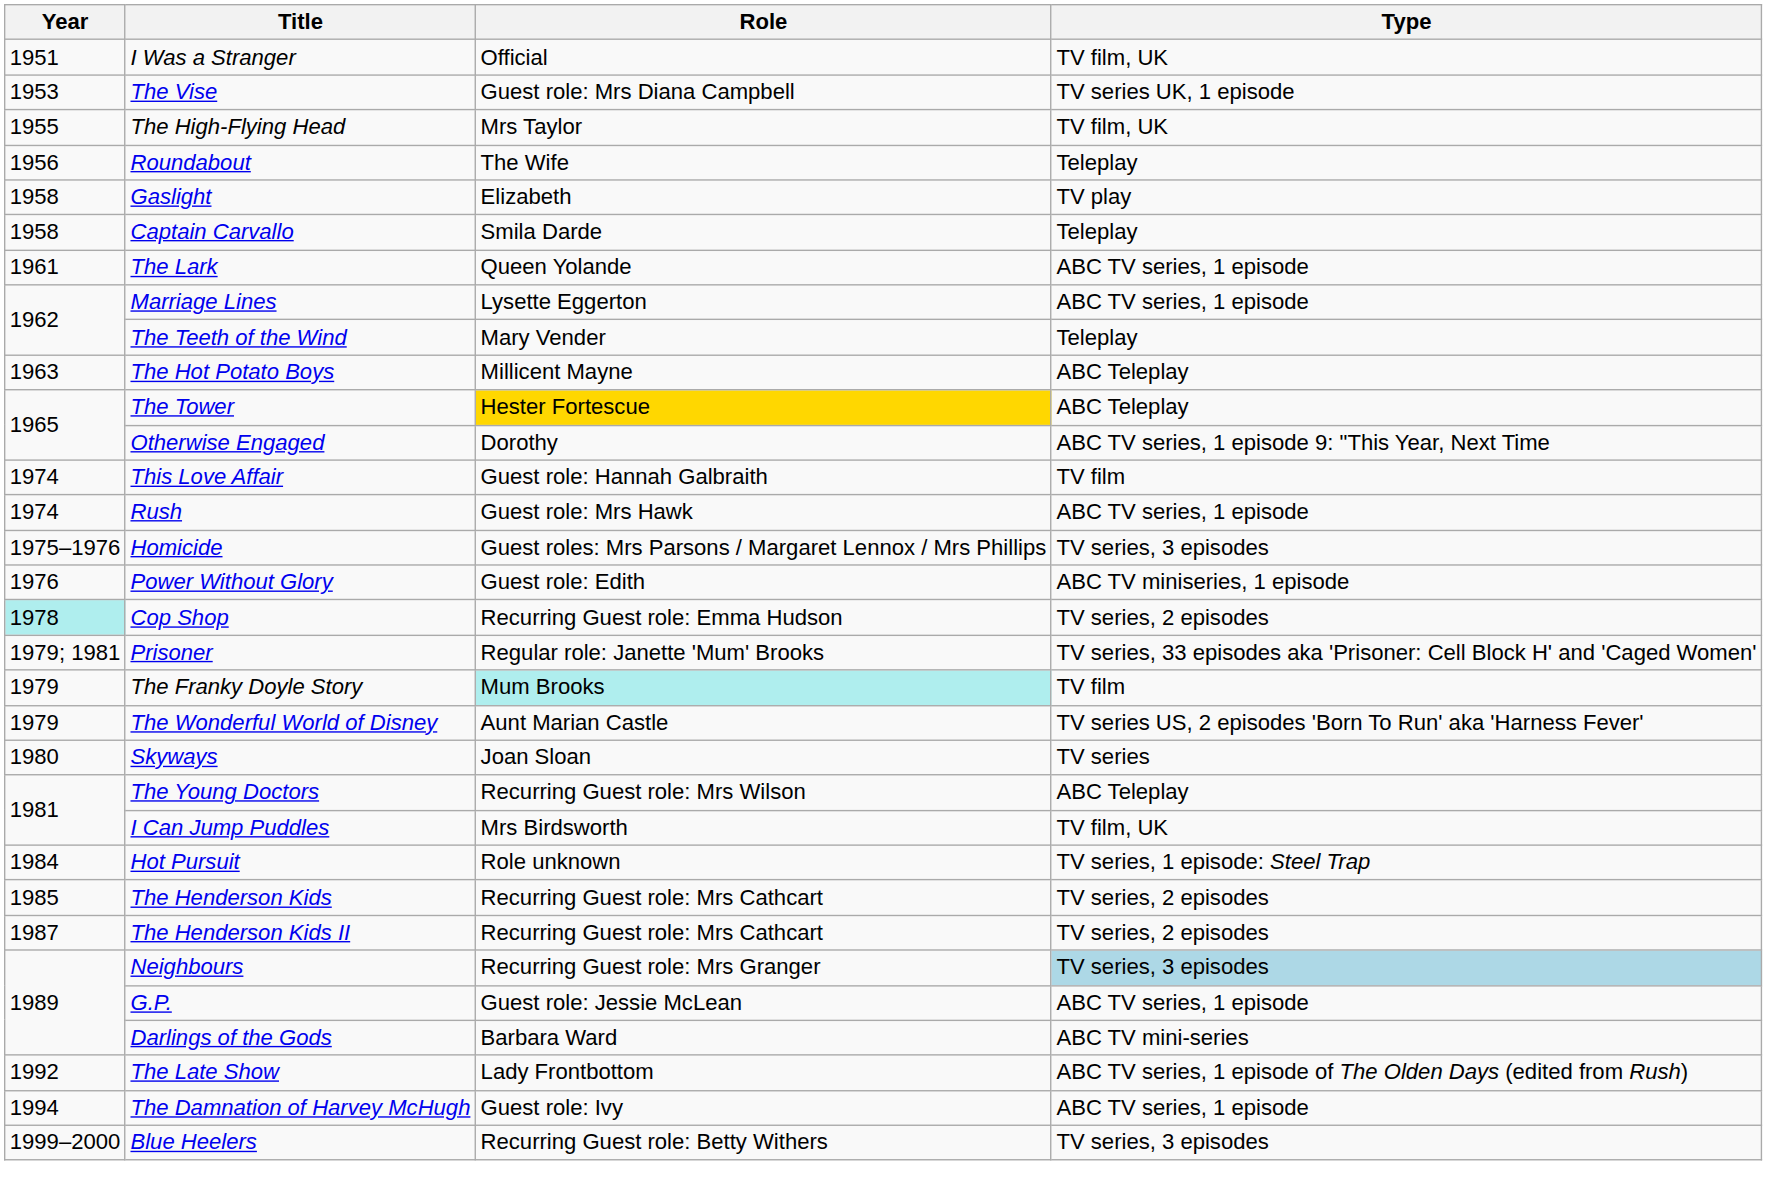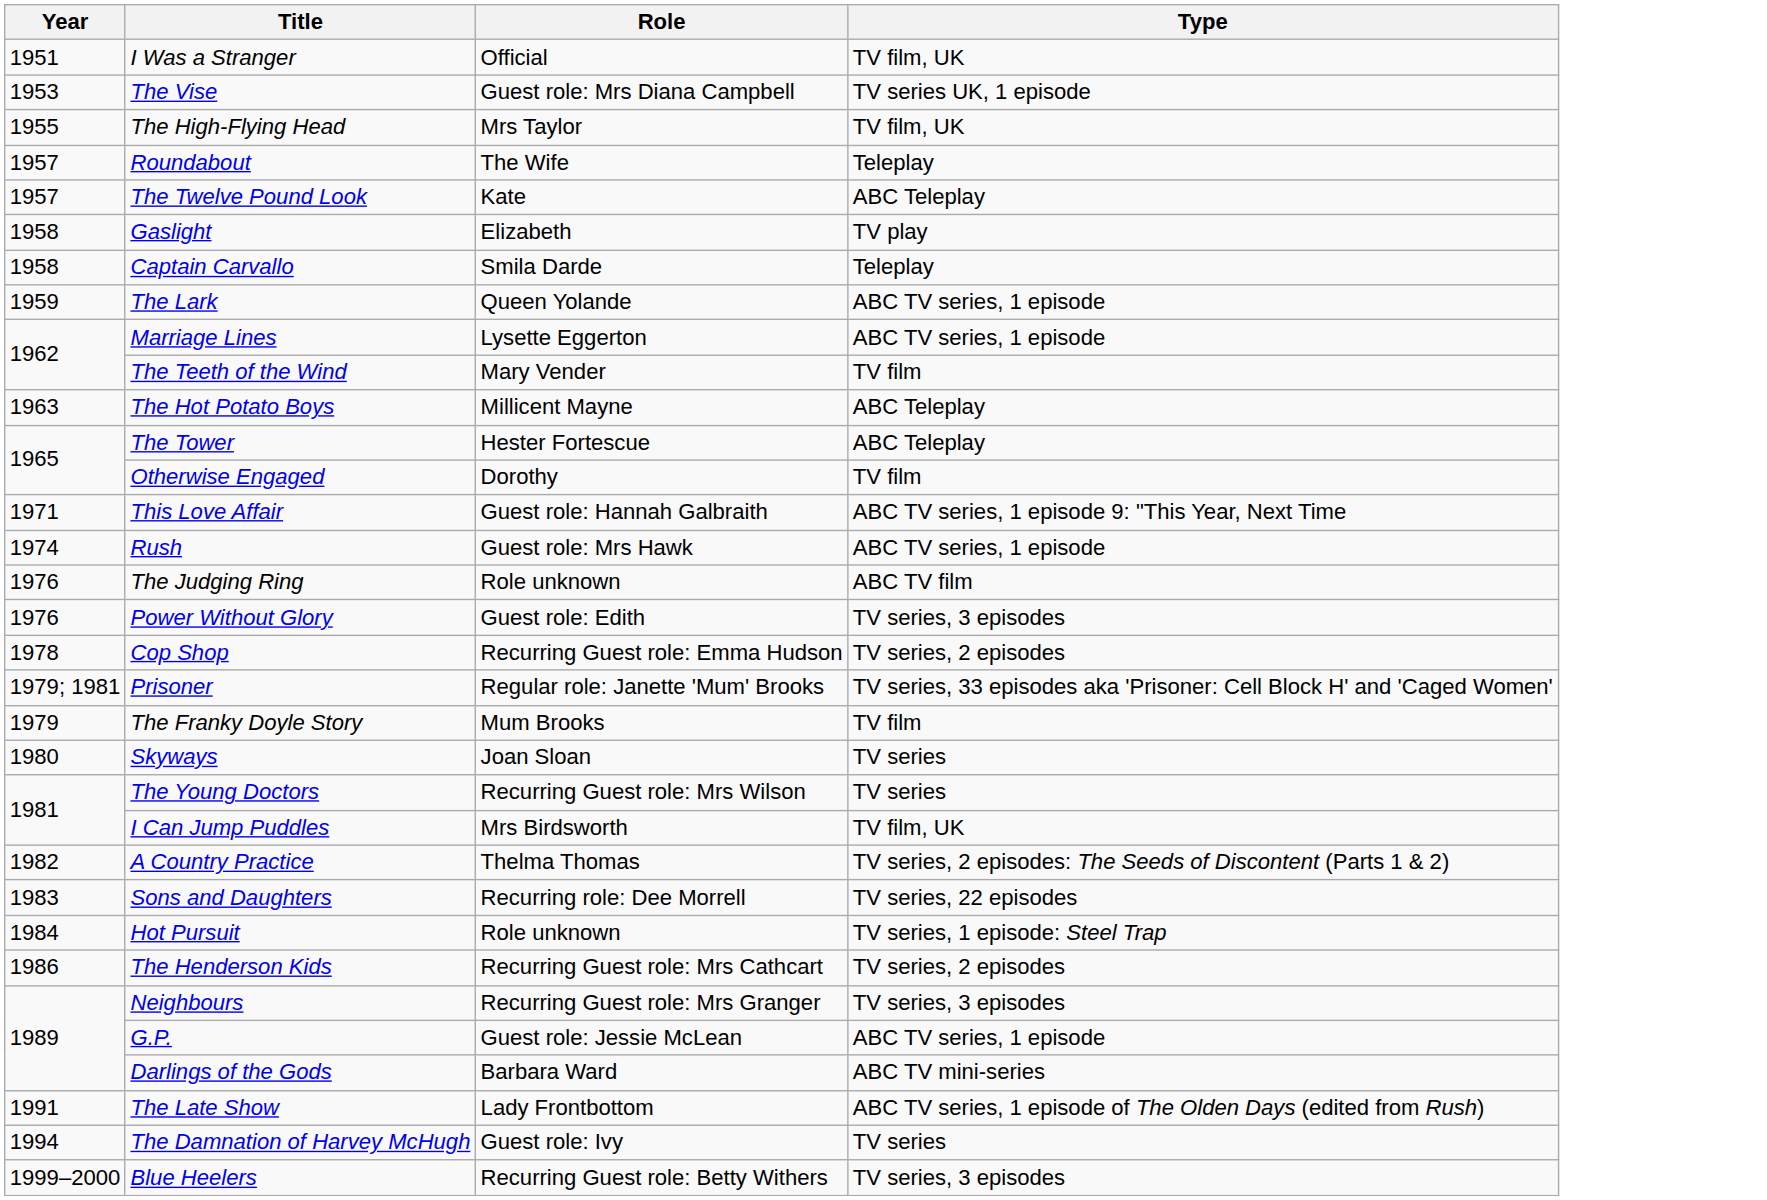Roundabout | Year: 1956 -> 1957
+ row: 1957 | The Twelve Pound Look | Kate | ABC Teleplay
The Lark | Year: 1961 -> 1959
The Teeth of the Wind | Type: Teleplay -> TV film
The Tower | Role: gold background -> no background
Otherwise Engaged | Type: ABC TV series, 1 episode 9: "This Year, Next Time -> TV film
This Love Affair | Year: 1974 -> 1971
This Love Affair | Type: TV film -> ABC TV series, 1 episode 9: "This Year, Next Time
- row: 1975–1976 | Homicide | Guest roles: Mrs Parsons / Margaret Lennox / Mrs Phillips | TV series, 3 episodes
+ row: 1976 | The Judging Ring | Role unknown | ABC TV film
Power Without Glory | Type: ABC TV miniseries, 1 episode -> TV series, 3 episodes
Cop Shop | Year: paleturquoise background -> no background
The Franky Doyle Story | Role: paleturquoise background -> no background
- row: 1979 | The Wonderful World of Disney | Aunt Marian Castle | TV series US, 2 episodes 'Born To Run' aka 'Harness Fever'
The Young Doctors | Type: ABC Teleplay -> TV series
+ row: 1982 | A Country Practice | Thelma Thomas | TV series, 2 episodes: The Seeds of Discontent (Parts 1 & 2)
+ row: 1983 | Sons and Daughters | Recurring role: Dee Morrell | TV series, 22 episodes
The Henderson Kids | Year: 1985 -> 1986
- row: 1987 | The Henderson Kids II | Recurring Guest role: Mrs Cathcart | TV series, 2 episodes
Neighbours | Type: lightblue background -> no background
The Late Show | Year: 1992 -> 1991
The Damnation of Harvey McHugh | Type: ABC TV series, 1 episode -> TV series
